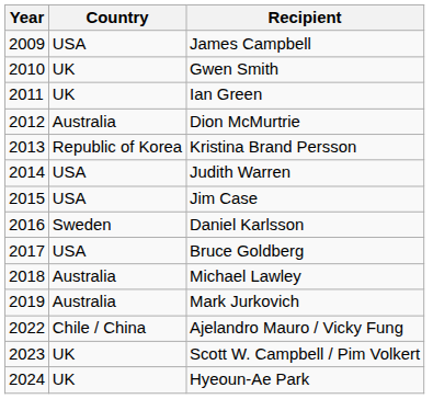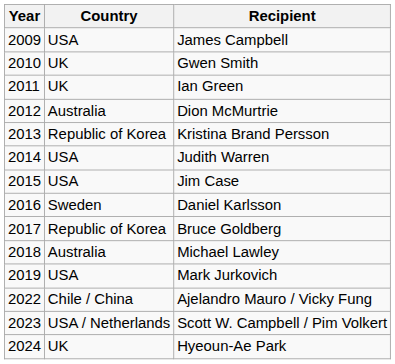Bruce Goldberg | Country: USA -> Republic of Korea
Mark Jurkovich | Country: Australia -> USA
Scott W. Campbell / Pim Volkert | Country: UK -> USA / Netherlands
